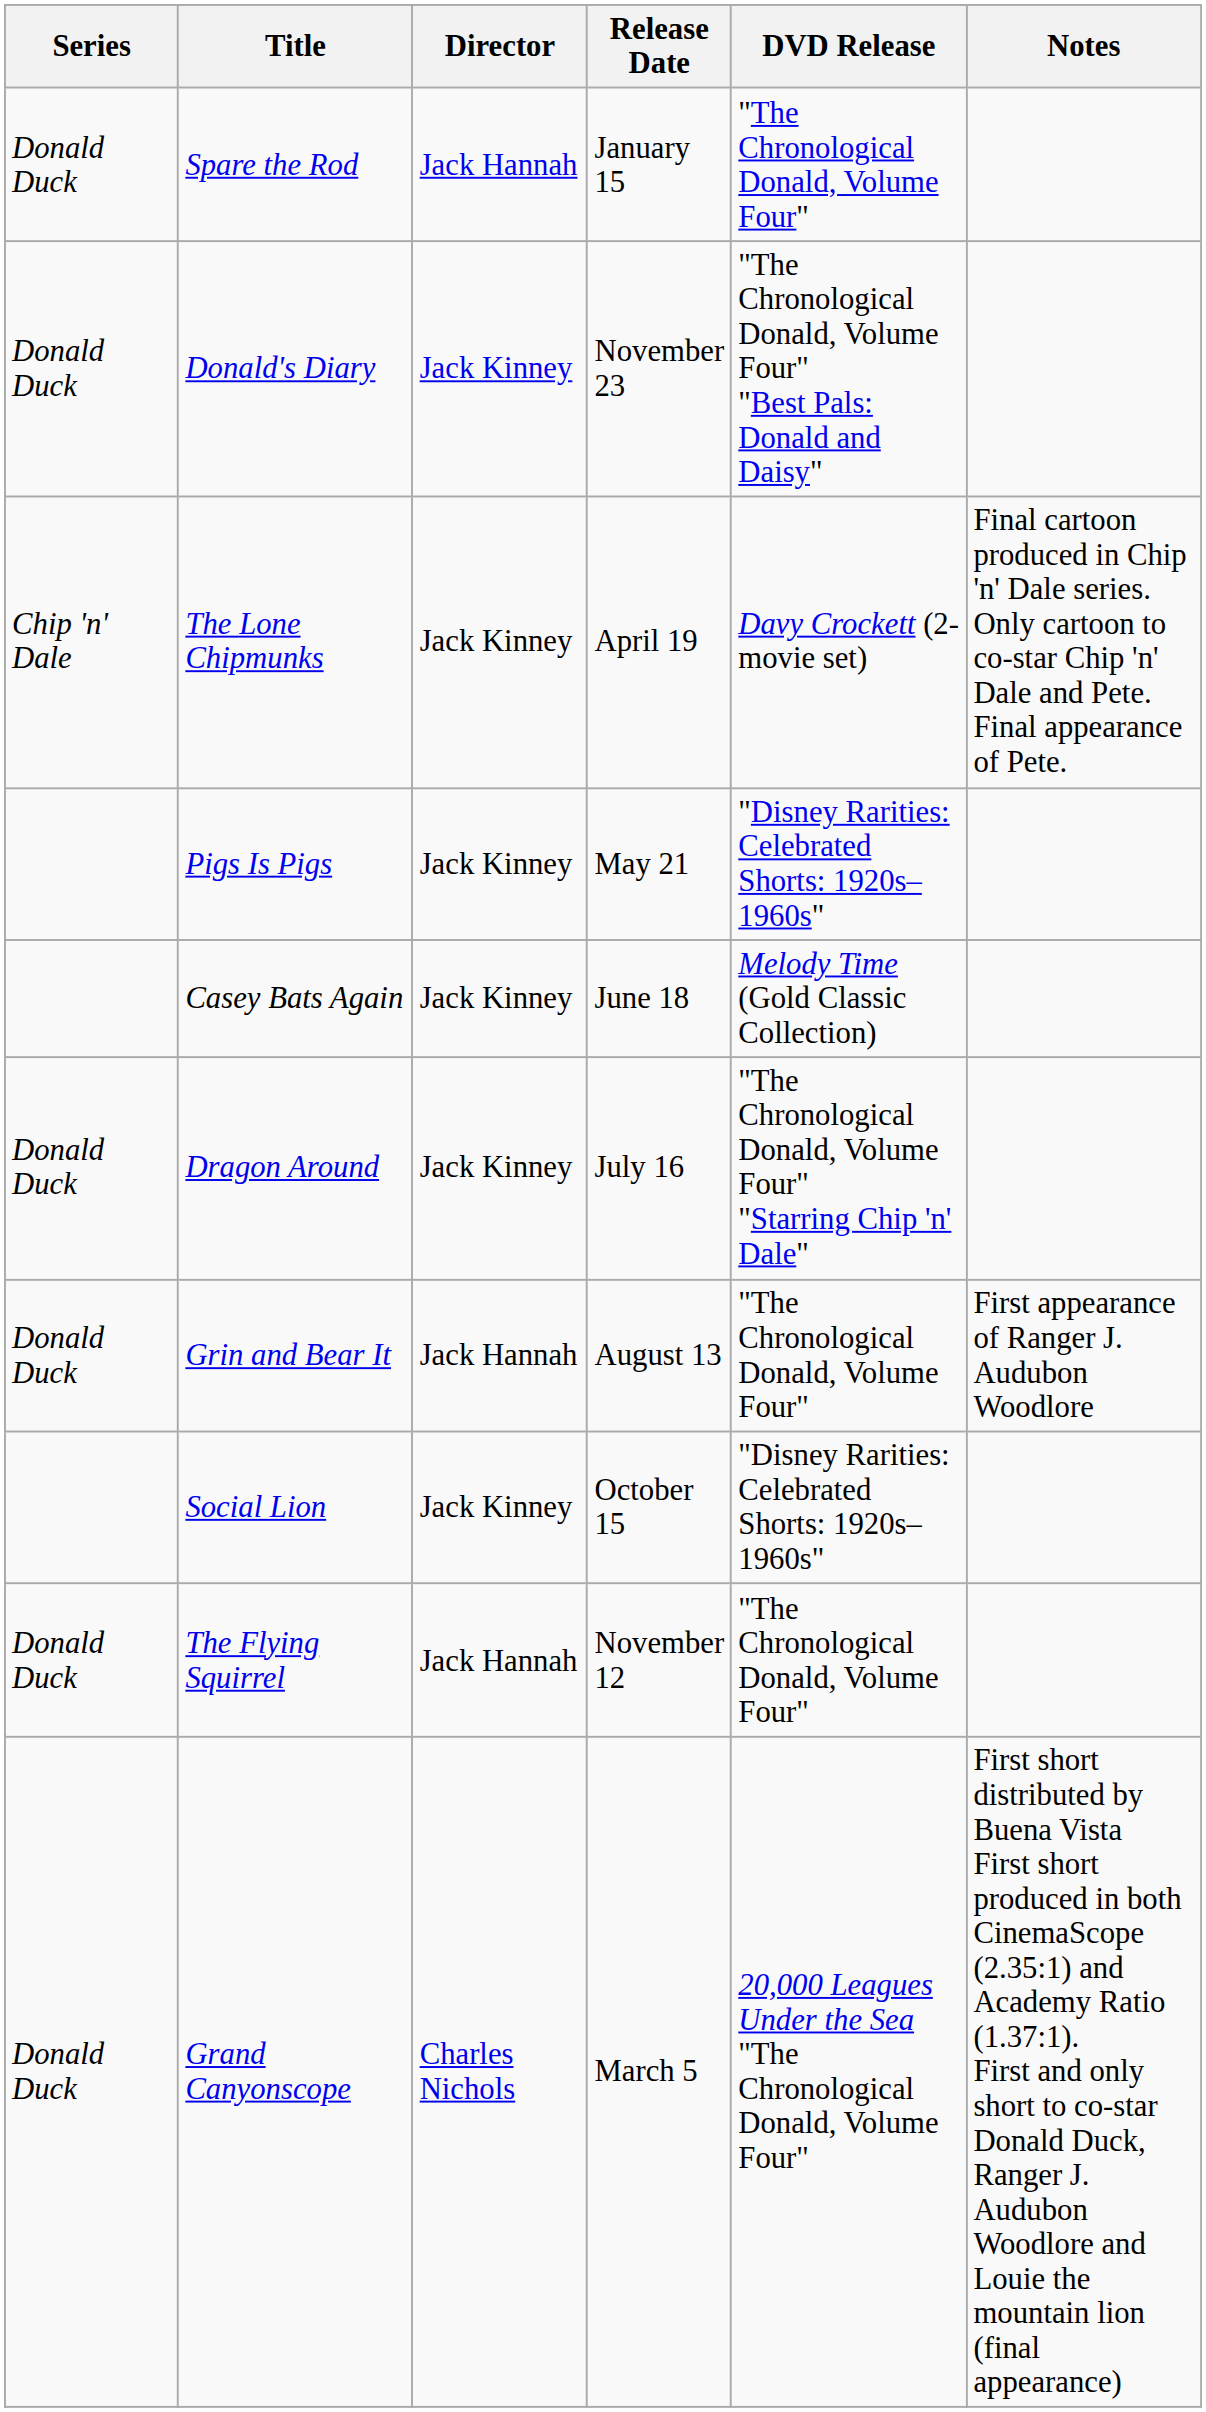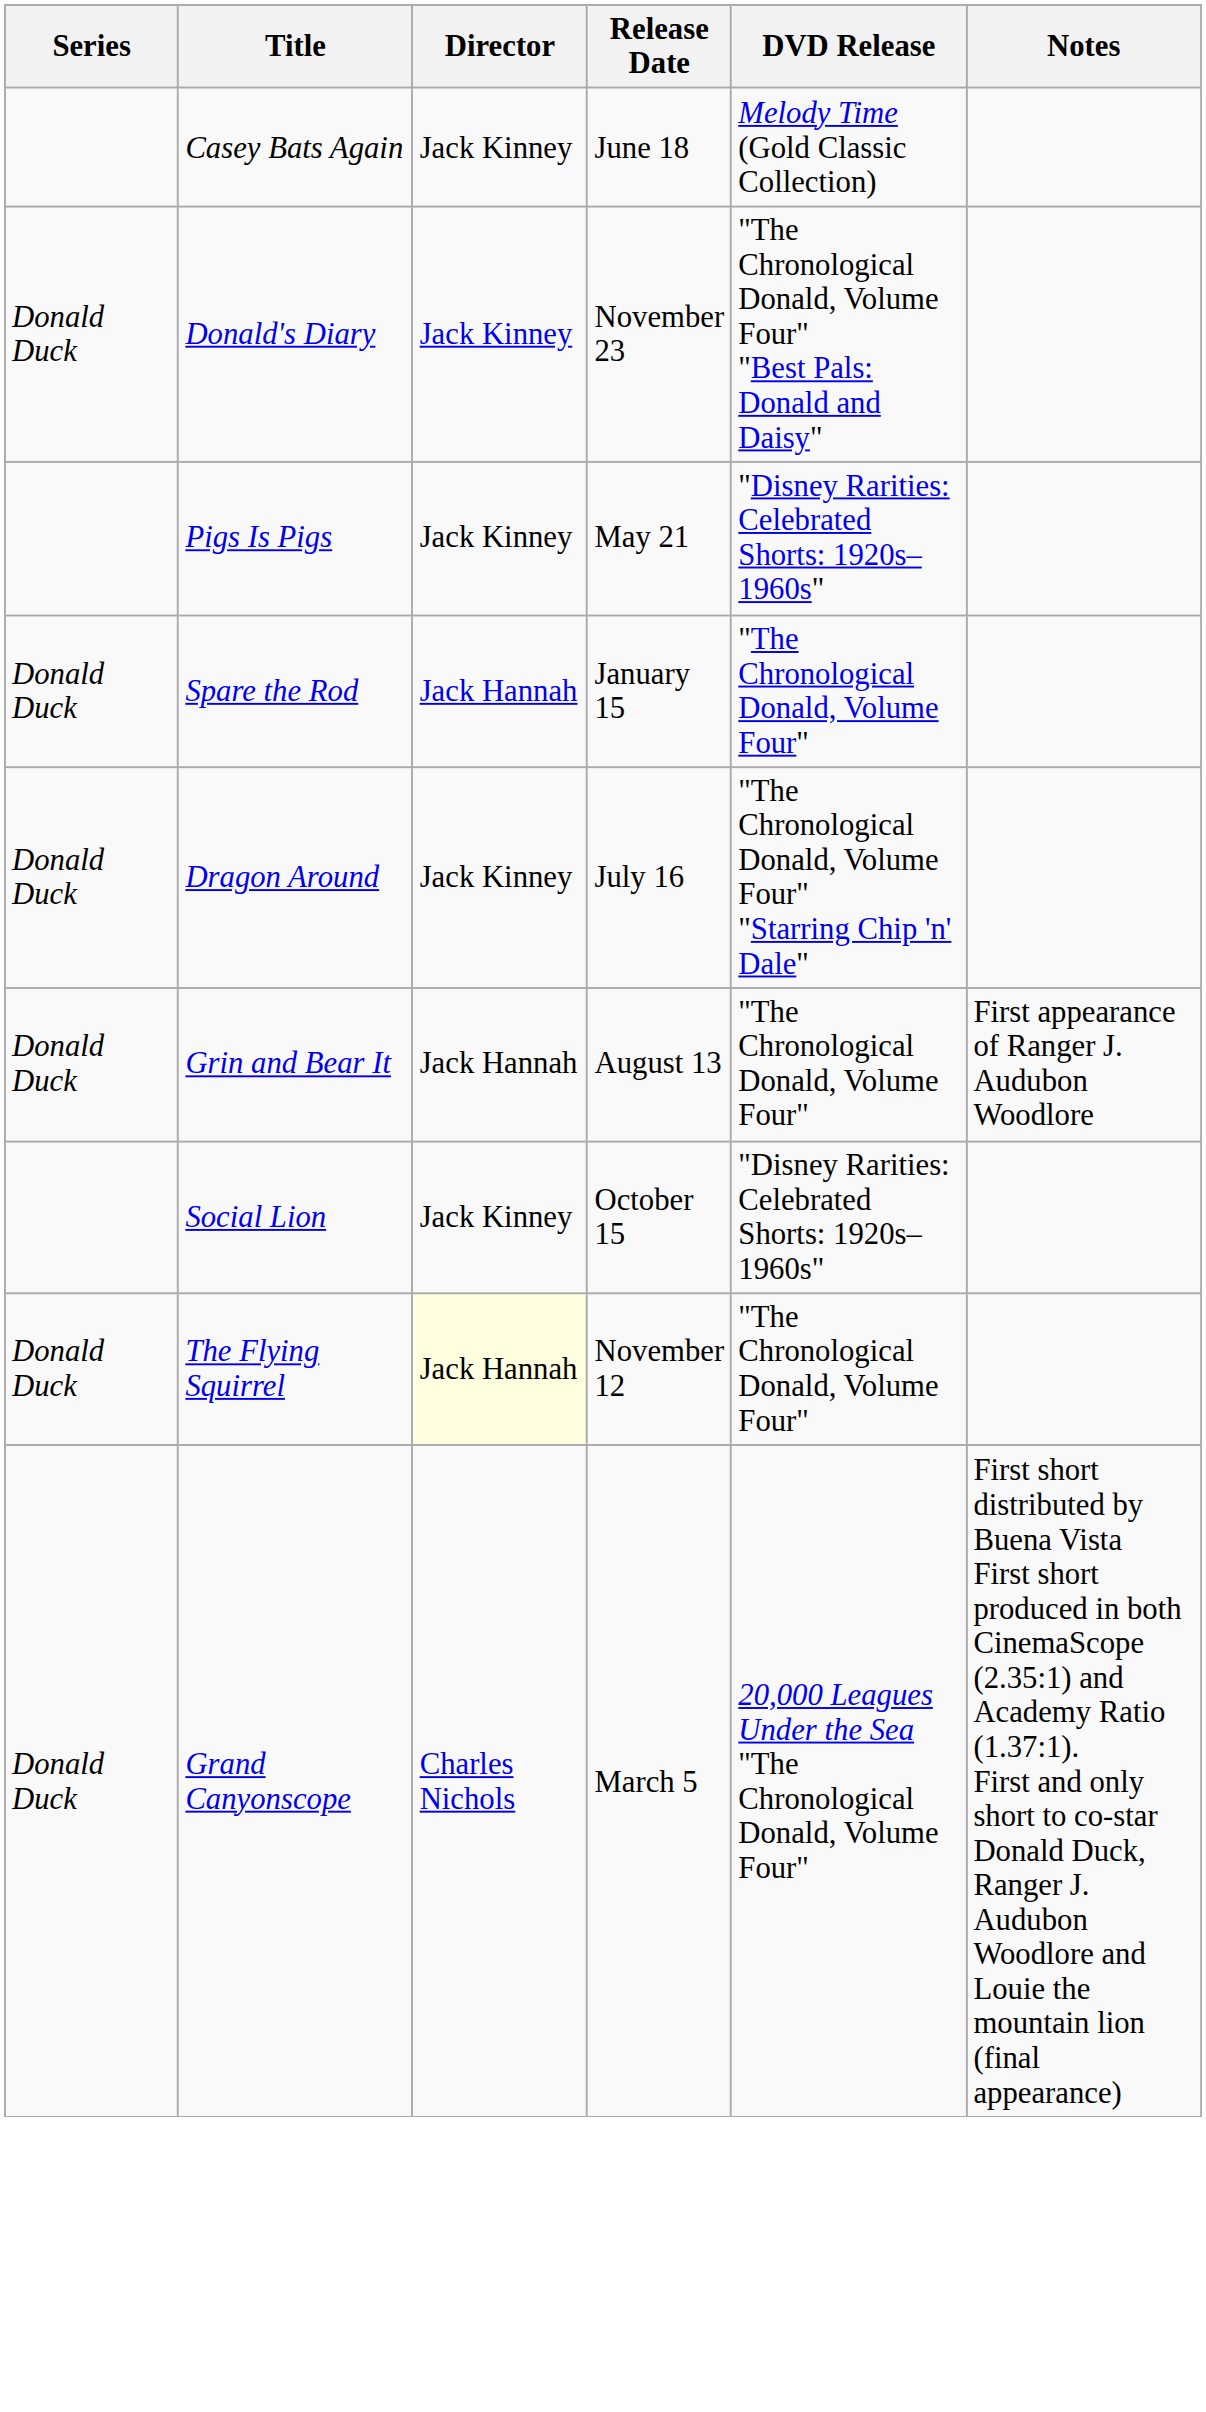rows swapped: Spare the Rod <-> Casey Bats Again
- row: Chip 'n' Dale | The Lone Chipmunks | Jack Kinney | April 19 | Davy Crockett (2-movie set) | Final cartoon produced in Chip 'n' Dale series. Only cartoon to co-star Chip 'n' Dale and Pete. Final appearance of Pete.
The Flying Squirrel | Director: no background -> lightyellow background
